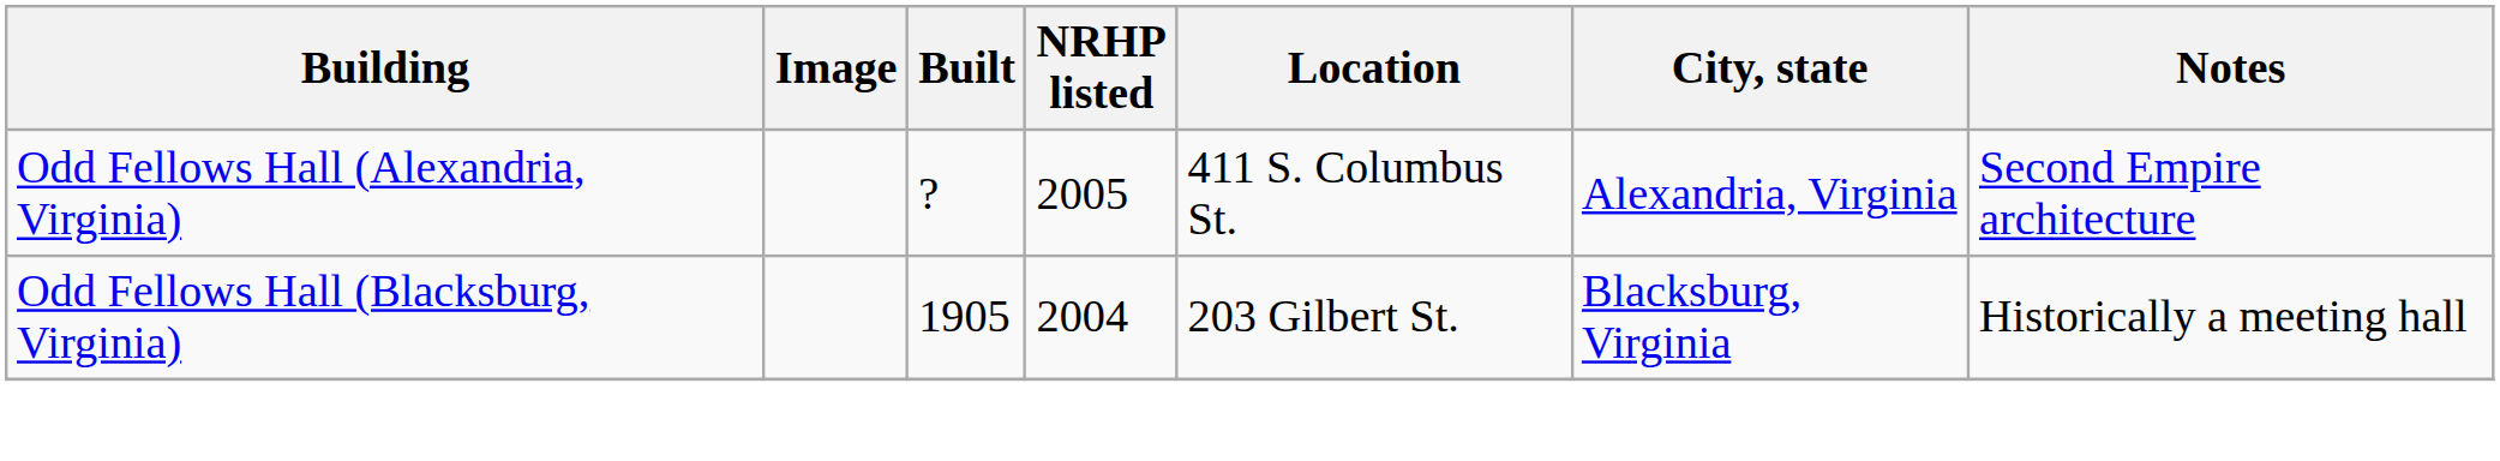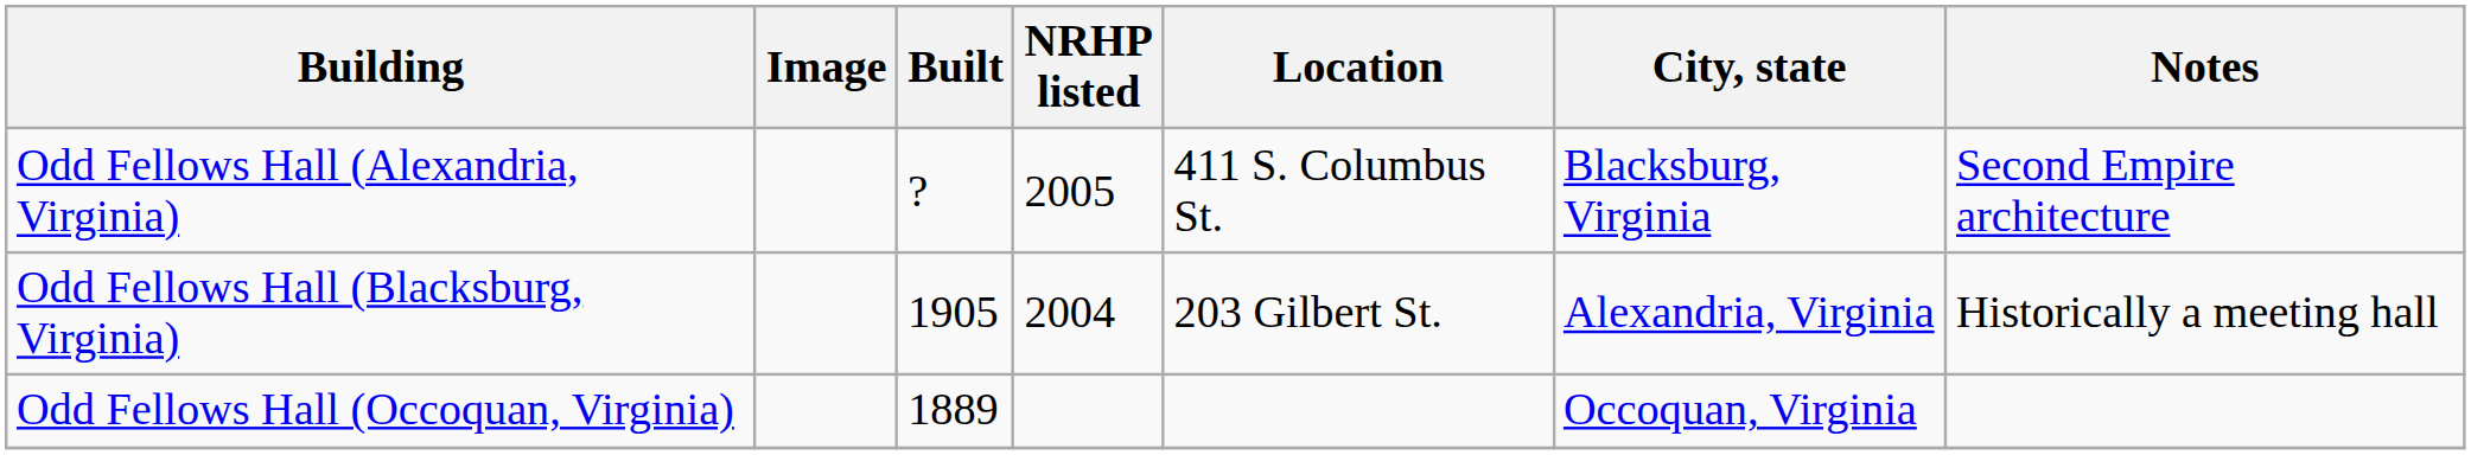Odd Fellows Hall (Alexandria, Virginia) | City, state: Alexandria, Virginia -> Blacksburg, Virginia
Odd Fellows Hall (Blacksburg, Virginia) | City, state: Blacksburg, Virginia -> Alexandria, Virginia
+ row: Odd Fellows Hall (Occoquan, Virginia) | 1889 | Occoquan, Virginia
